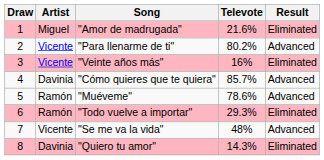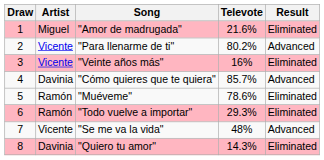"Muéveme" | Result: Advanced -> Eliminated
